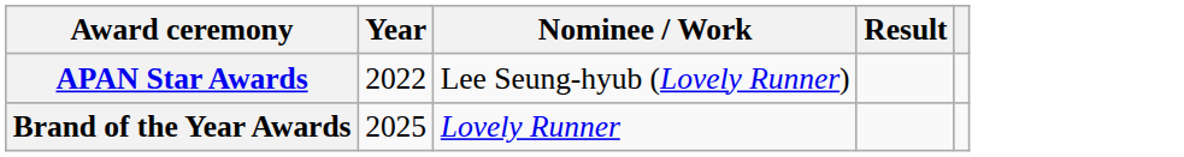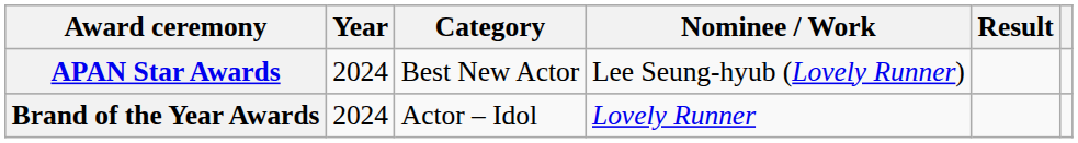+ column: Category | Best New Actor | Actor – Idol
APAN Star Awards | Year: 2022 -> 2024
Brand of the Year Awards | Year: 2025 -> 2024
